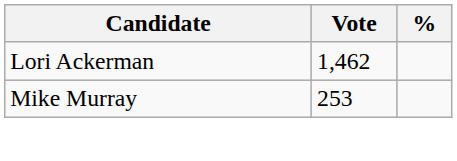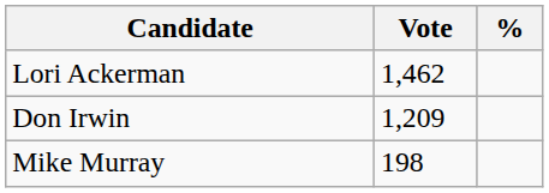+ row: Don Irwin | 1,209
Mike Murray | Vote: 253 -> 198
